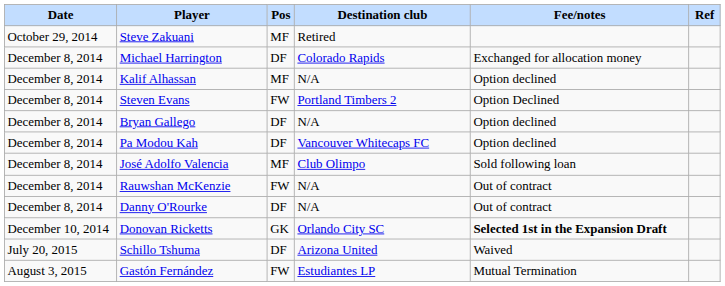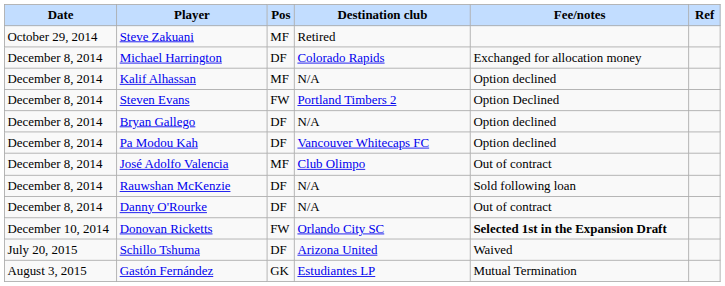José Adolfo Valencia | Fee/notes: Sold following loan -> Out of contract
Rauwshan McKenzie | Pos: FW -> DF
Rauwshan McKenzie | Fee/notes: Out of contract -> Sold following loan
Donovan Ricketts | Pos: GK -> FW
Gastón Fernández | Pos: FW -> GK
